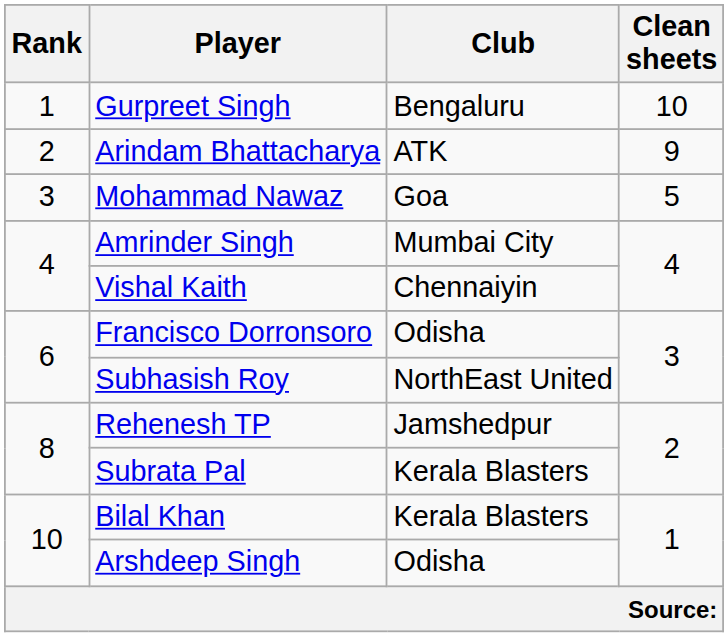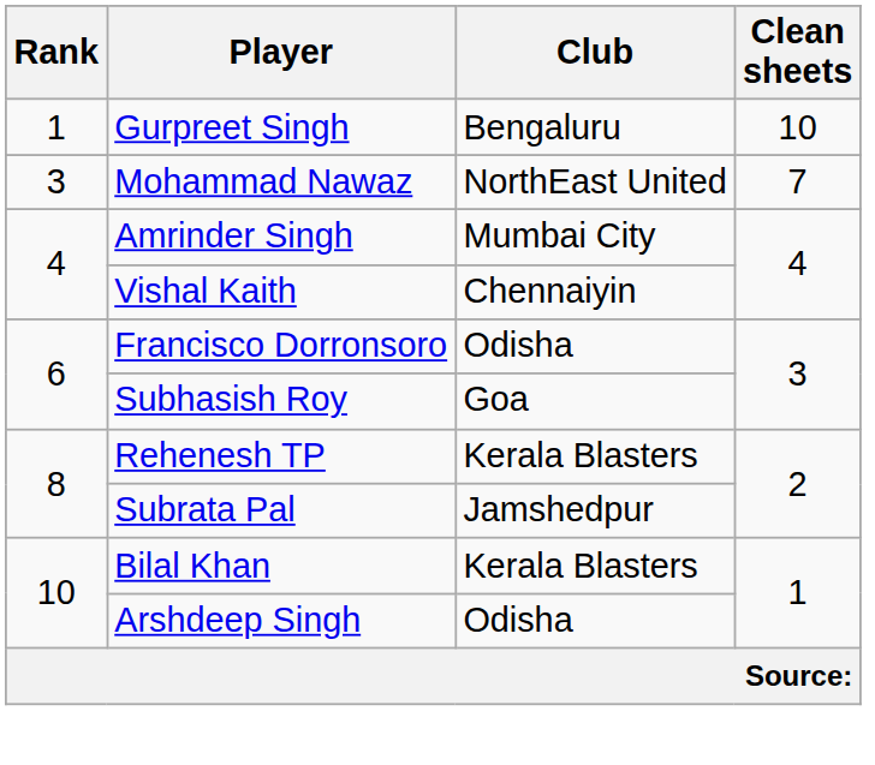- row: 2 | Arindam Bhattacharya | ATK | 9
Mohammad Nawaz | Club: Goa -> NorthEast United
Mohammad Nawaz | Clean sheets: 5 -> 7
Subhasish Roy | Club: NorthEast United -> Goa
Rehenesh TP | Club: Jamshedpur -> Kerala Blasters
Subrata Pal | Club: Kerala Blasters -> Jamshedpur
